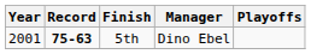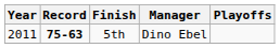5th | Year: 2001 -> 2011
